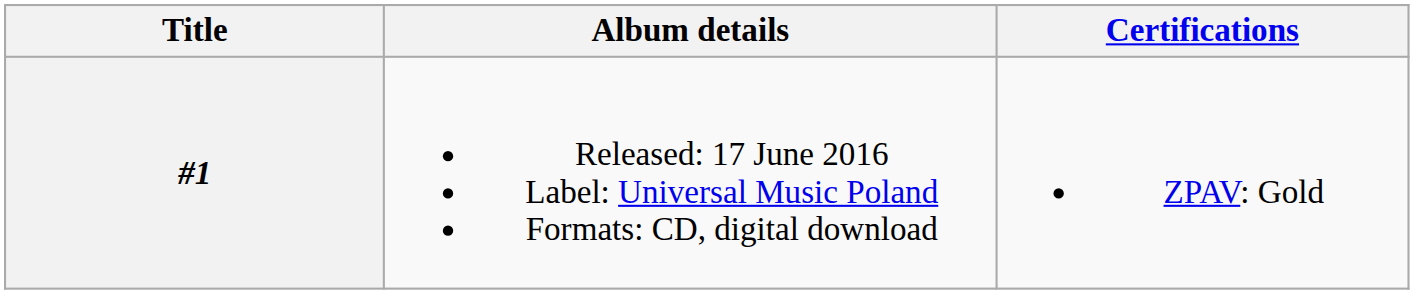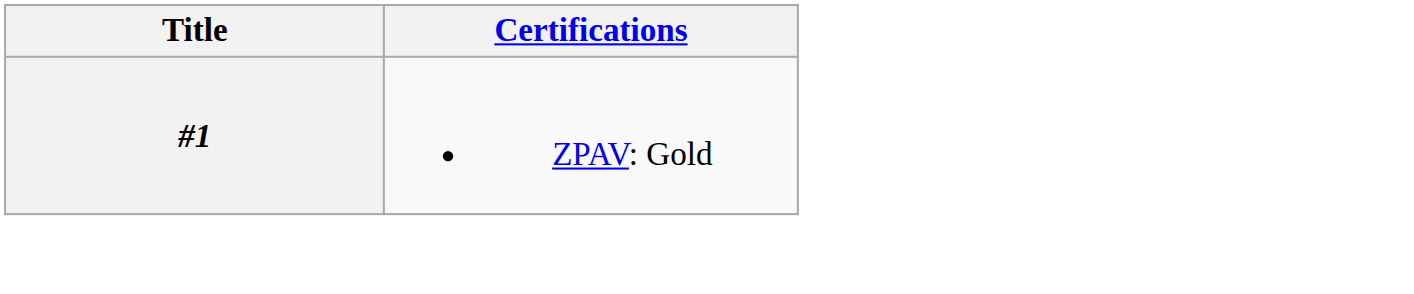- column: Album details | Released: 17 June 2016 Label: Universal Music Poland Formats: CD, digital download
